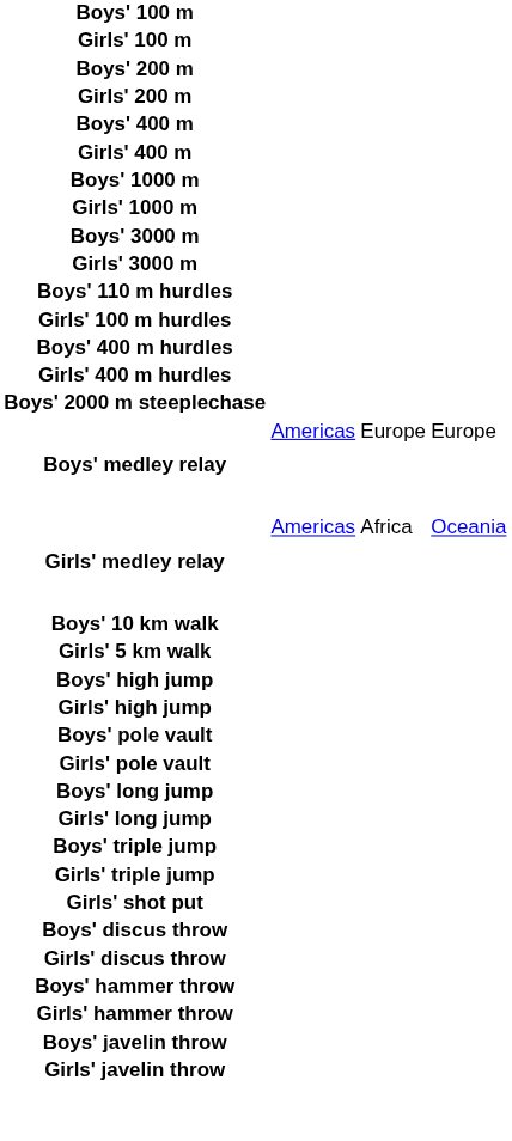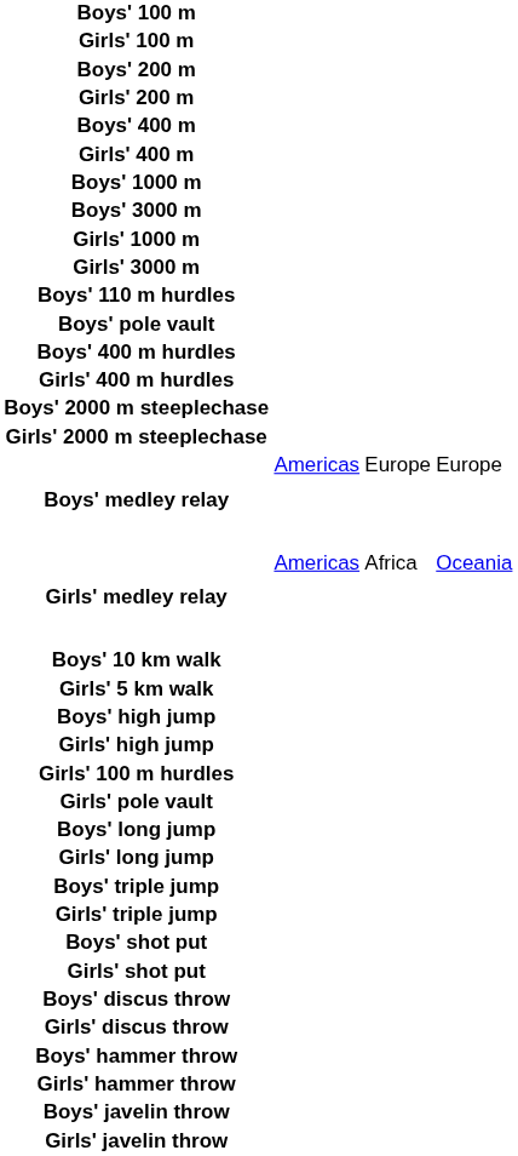rows swapped: Girls' 1000 m <-> Boys' 3000 m
rows swapped: Girls' 100 m hurdles <-> Boys' pole vault
+ row: Girls' 2000 m steeplechase
+ row: Boys' shot put
